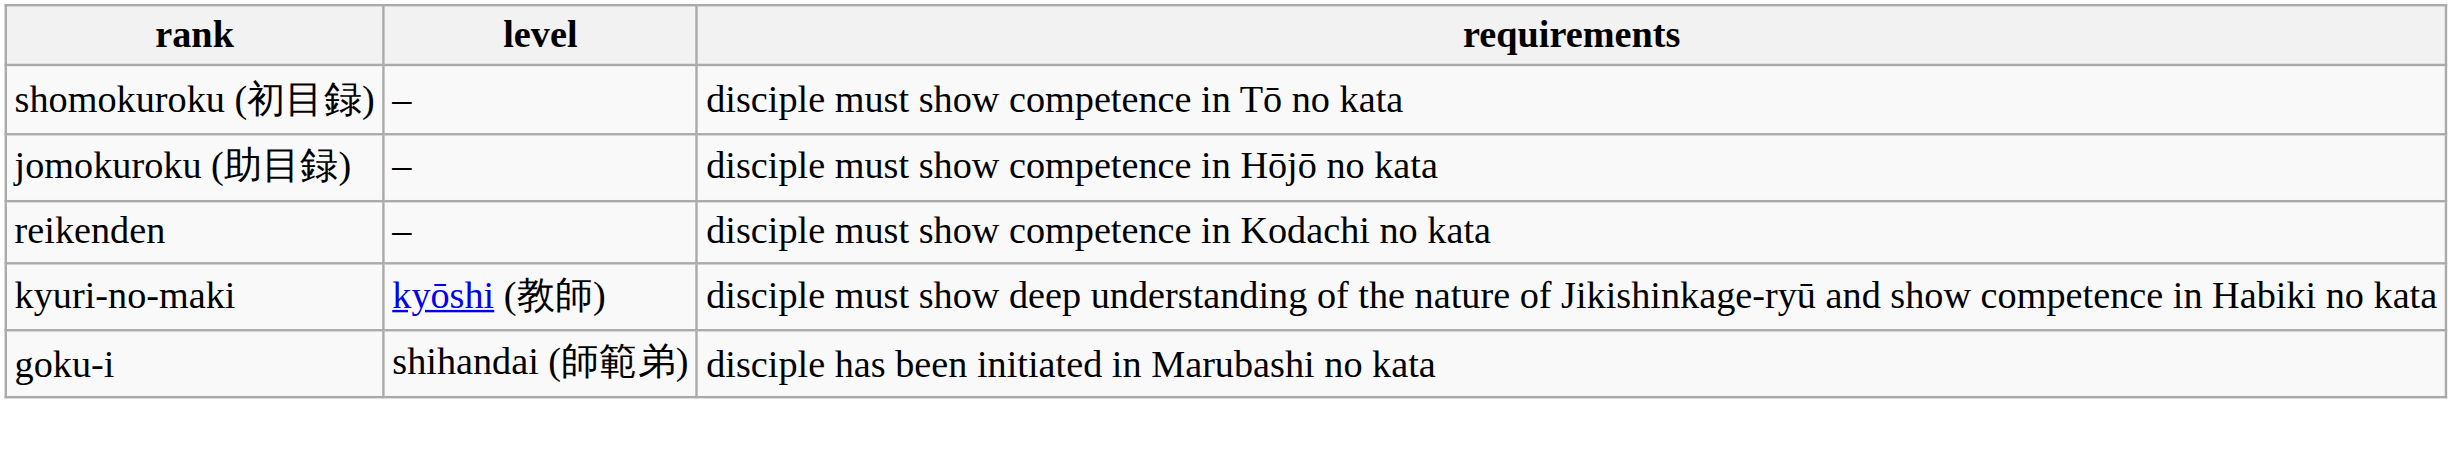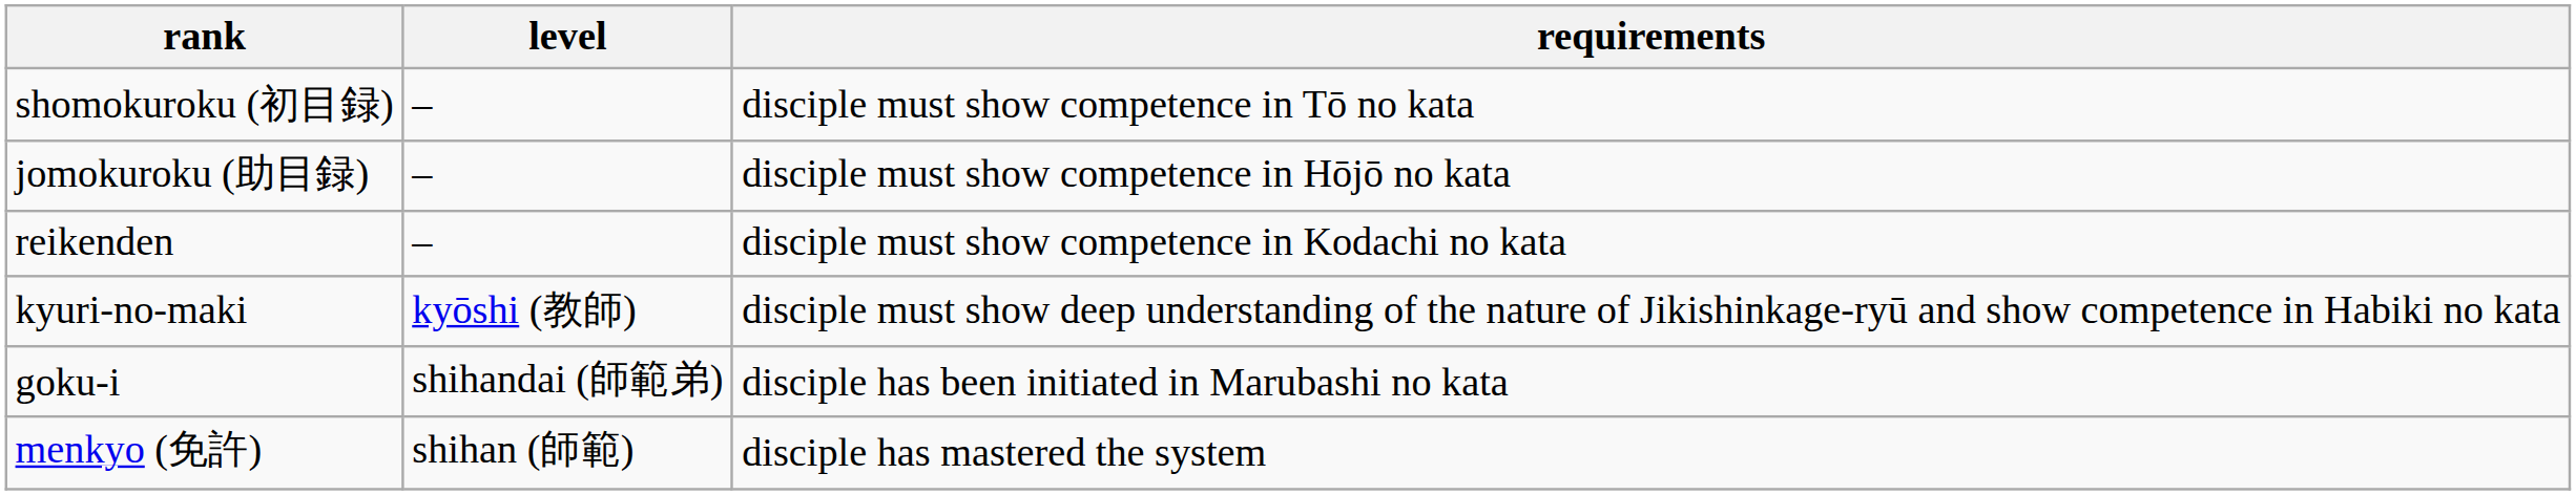+ row: menkyo (免許) | shihan (師範) | disciple has mastered the system
